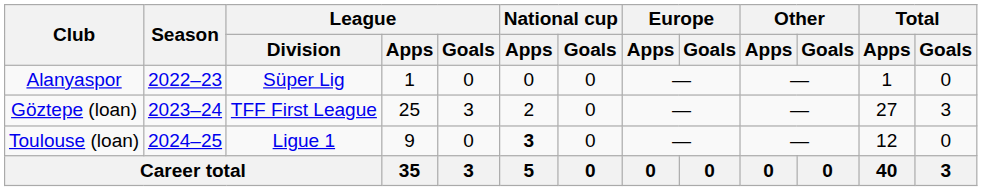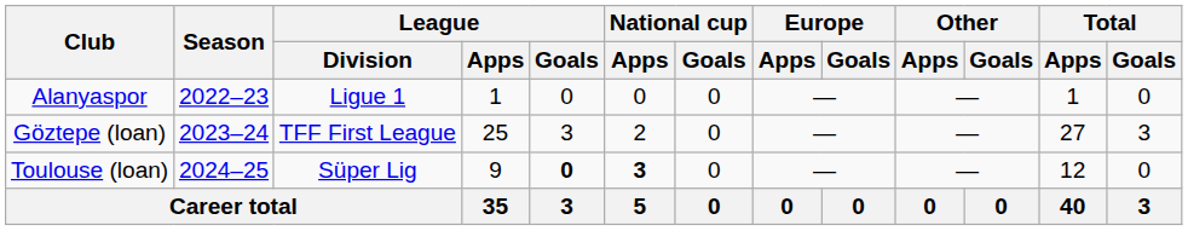Alanyaspor | League / Division: Süper Lig -> Ligue 1
Toulouse (loan) | League / Division: Ligue 1 -> Süper Lig
Toulouse (loan) | League / Goals: normal -> bold
